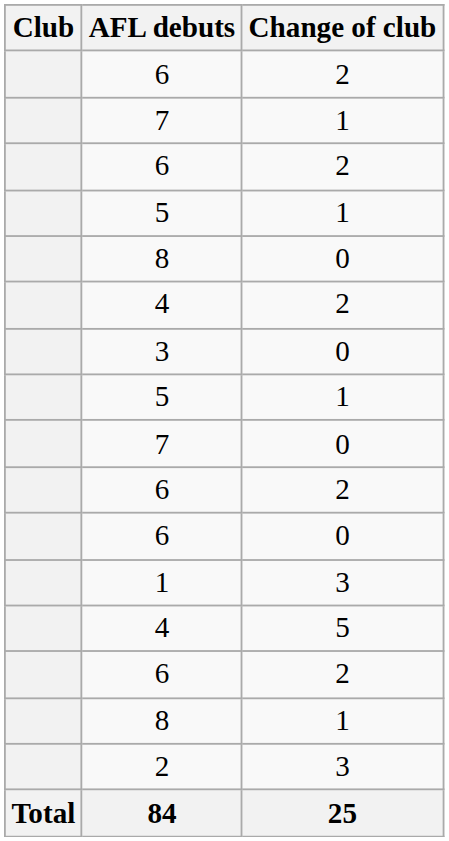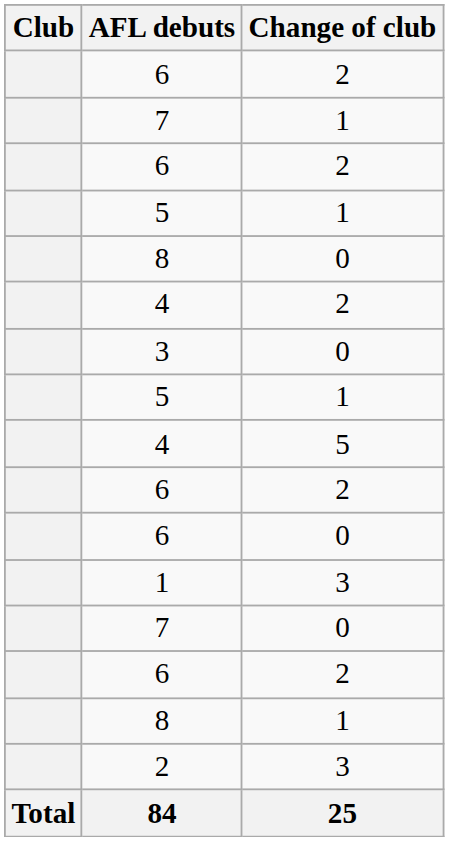rows swapped: 7 / 0 <-> 4 / 5
